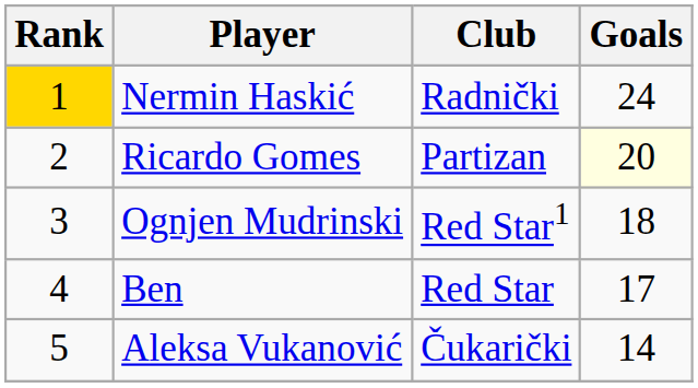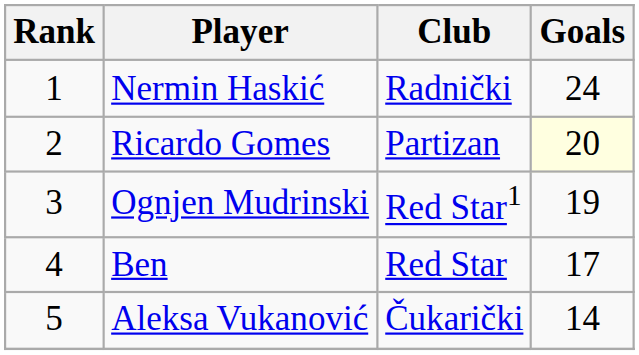Nermin Haskić | Rank: gold background -> no background
Ognjen Mudrinski | Goals: 18 -> 19
